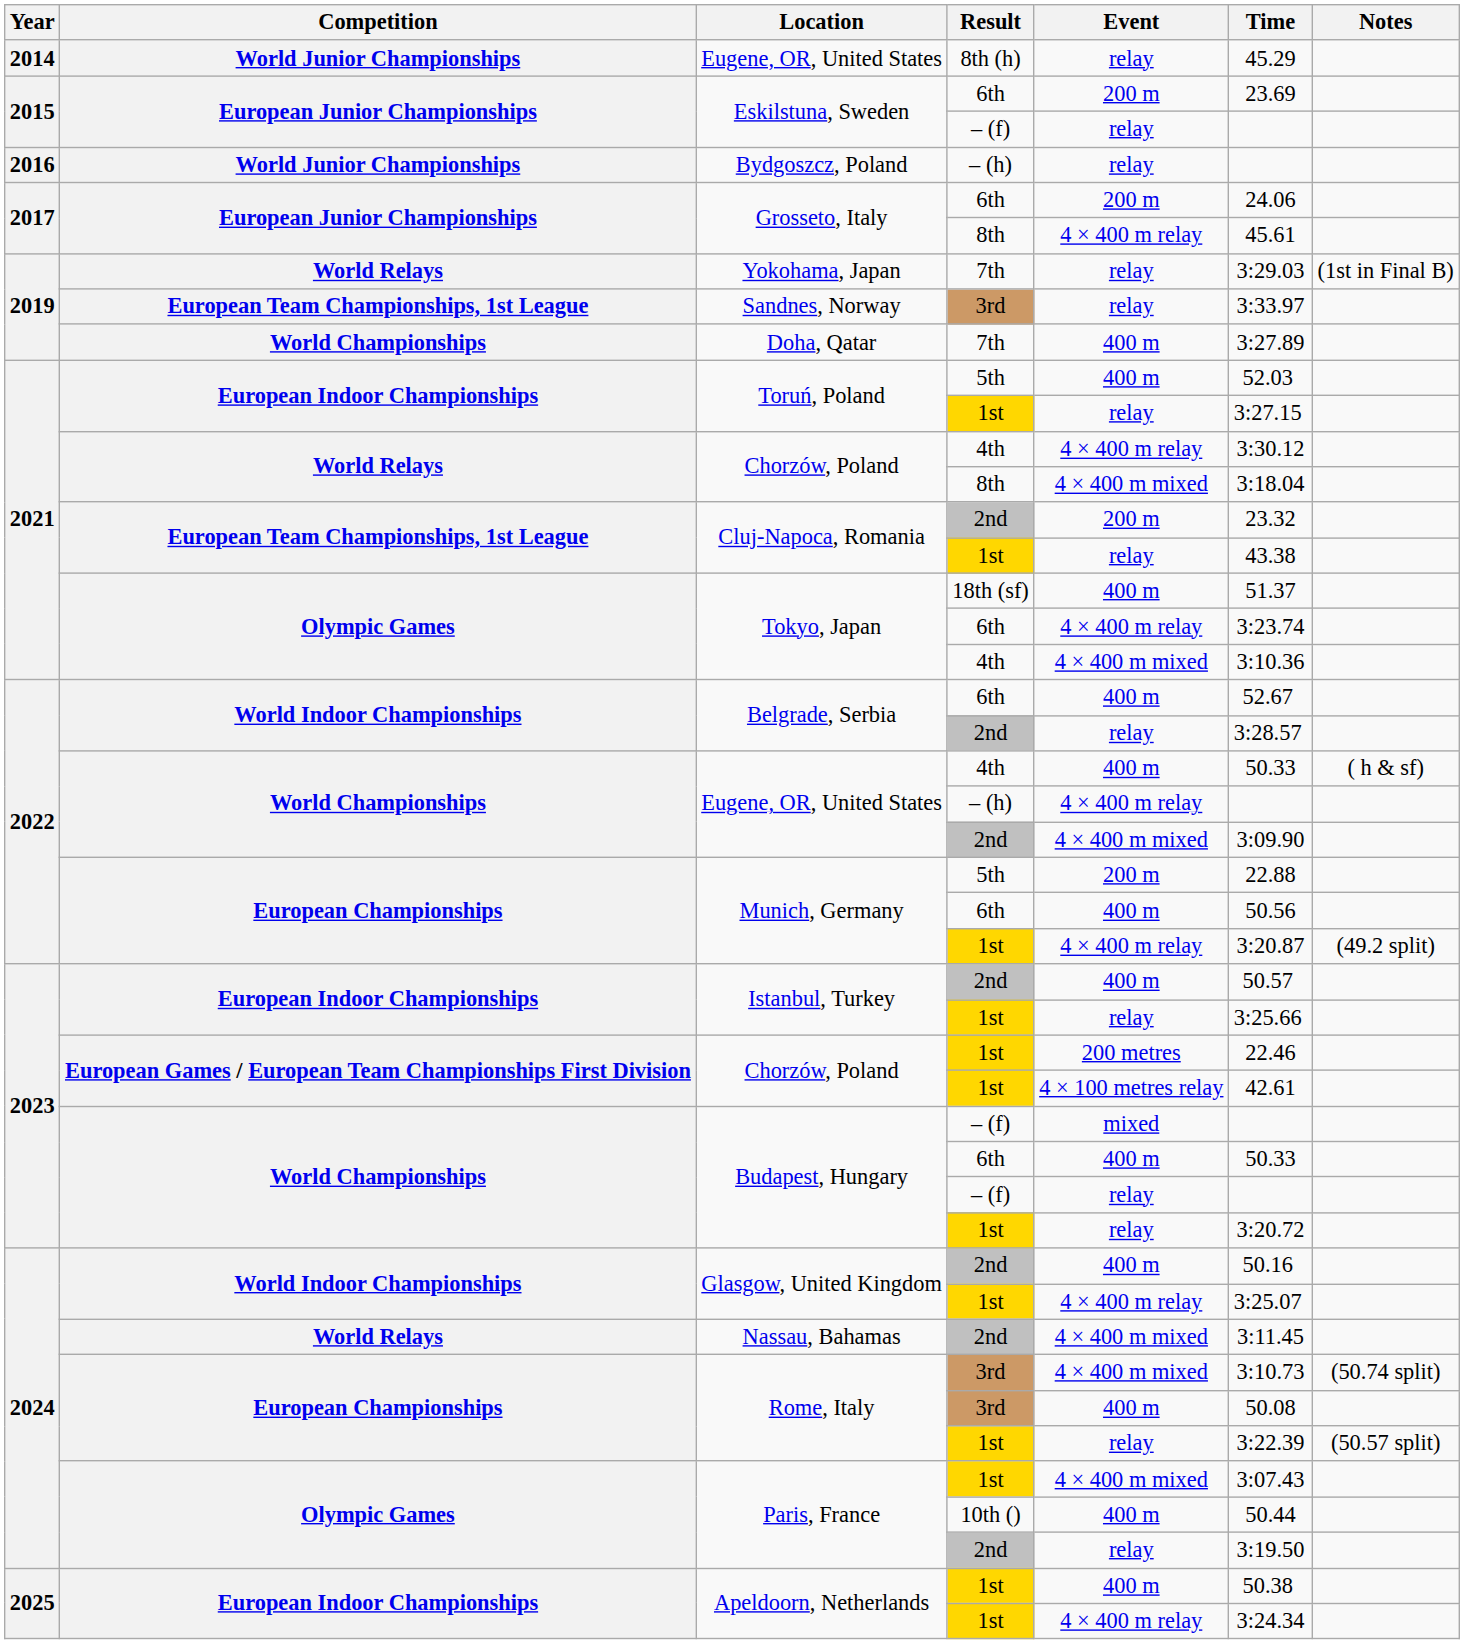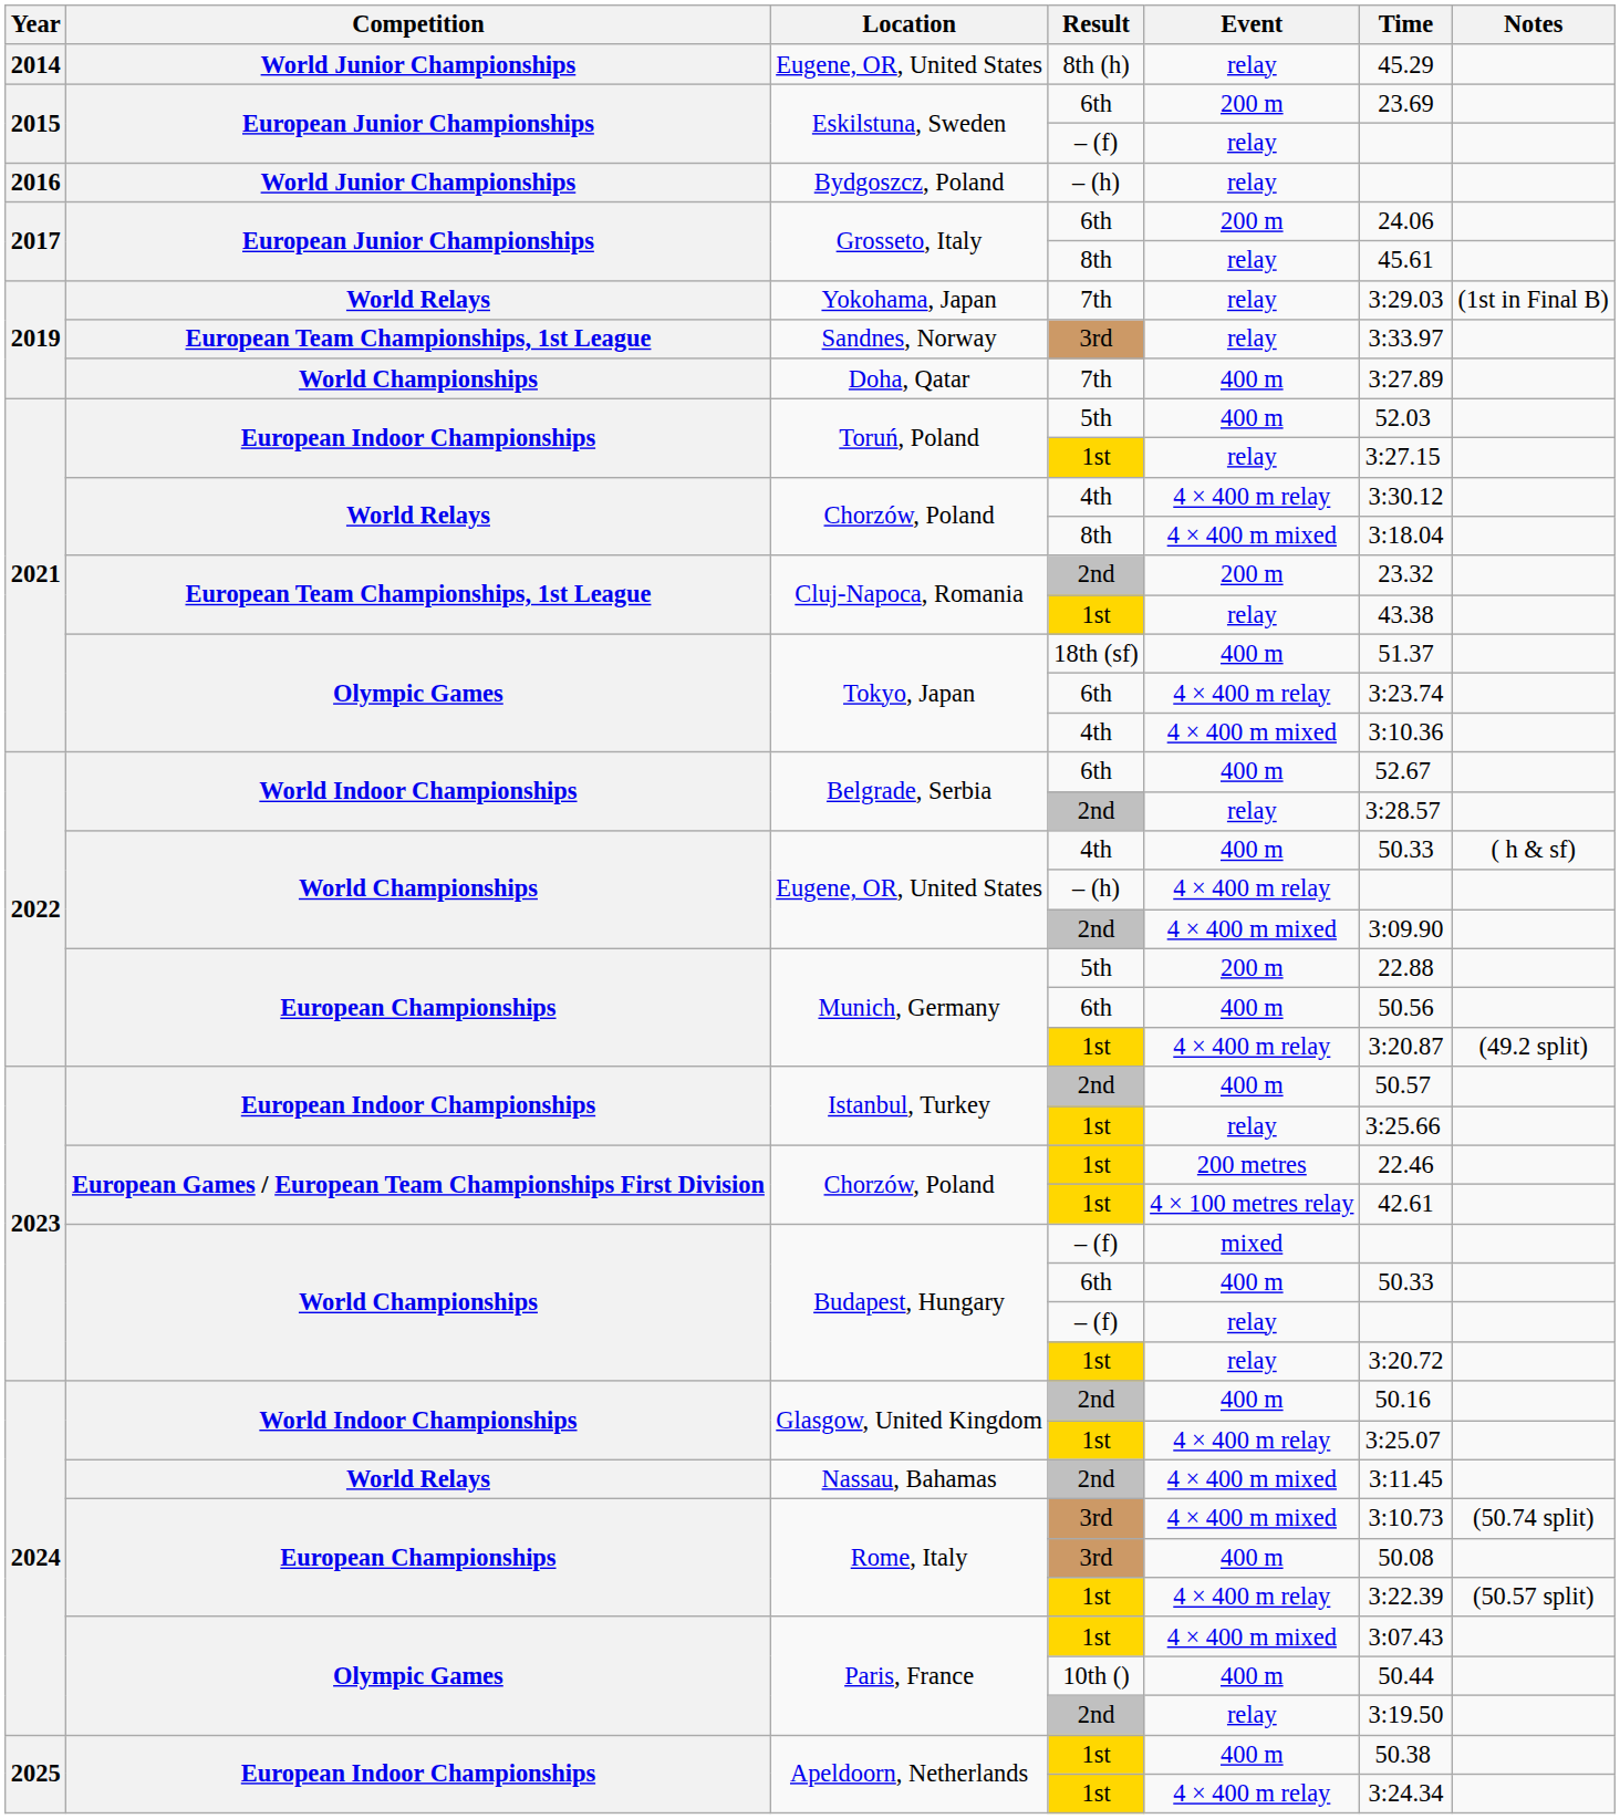Grosseto, Italy / 8th | Event: 4 × 400 m relay -> relay
Rome, Italy / 1st | Event: relay -> 4 × 400 m relay
